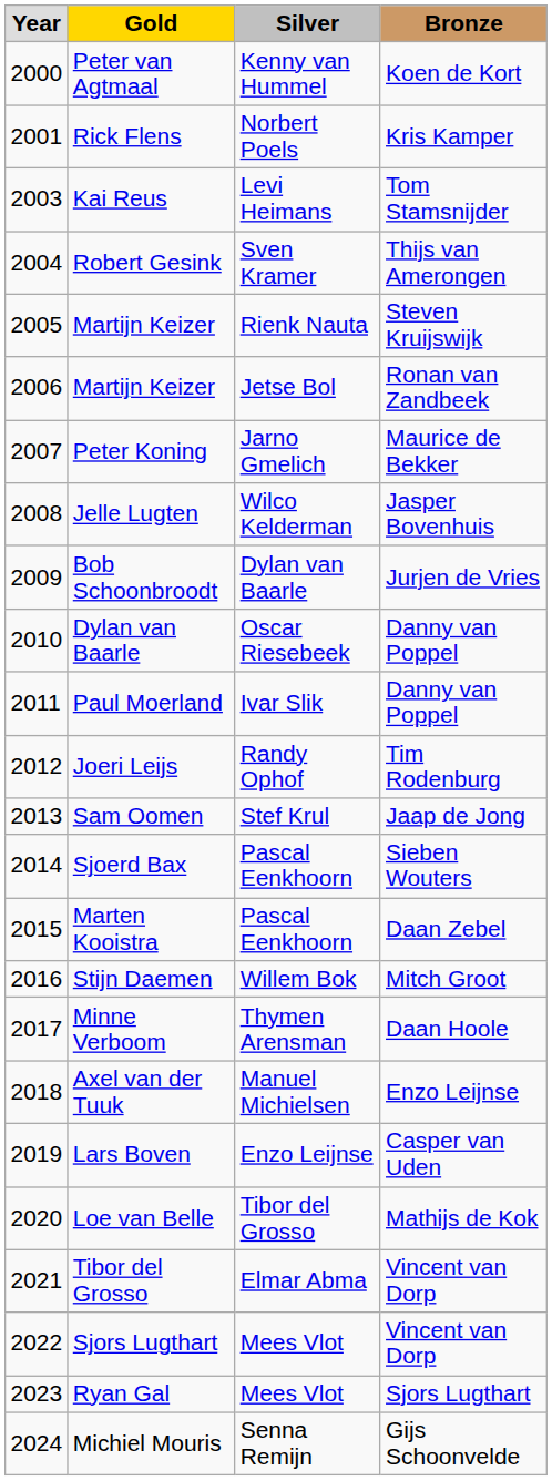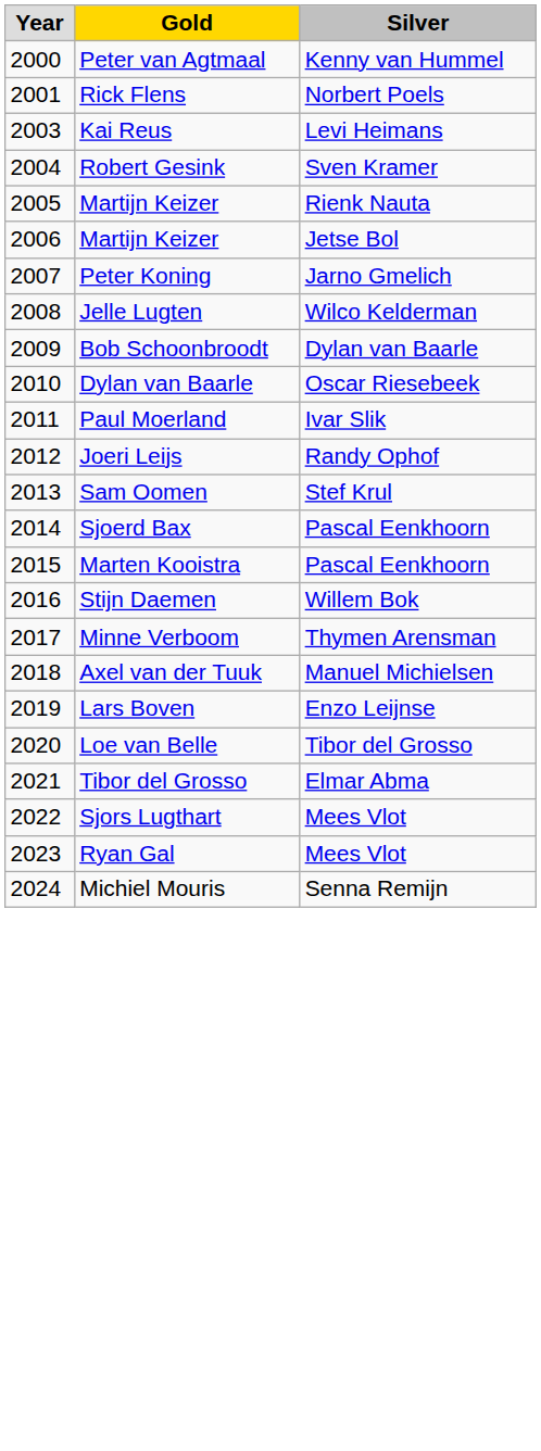- column: Bronze | Koen de Kort | Kris Kamper | Tom Stamsnijder | Thijs van Amerongen | Steven Kruijswijk | Ronan van Zandbeek | Maurice de Bekker | Jasper Bovenhuis | Jurjen de Vries | Danny van Poppel | Danny van Poppel | Tim Rodenburg | Jaap de Jong | Sieben Wouters | Daan Zebel | Mitch Groot | Daan Hoole | Enzo Leijnse | Casper van Uden | Mathijs de Kok | Vincent van Dorp | Vincent van Dorp | Sjors Lugthart | Gijs Schoonvelde
